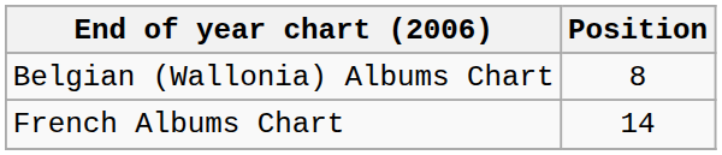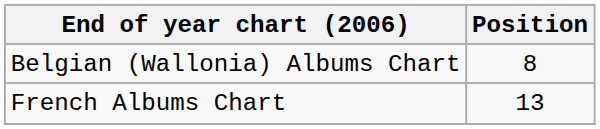French Albums Chart | Position: 14 -> 13
